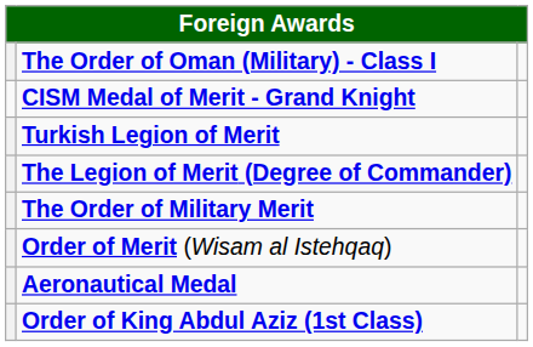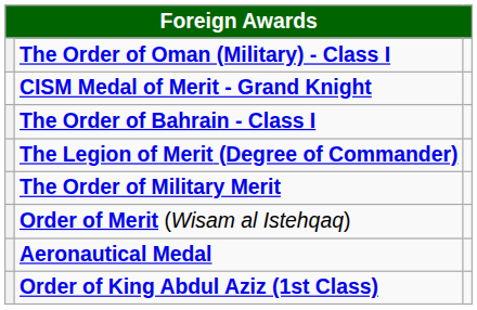+ row: The Order of Bahrain - Class I
- row: Turkish Legion of Merit
